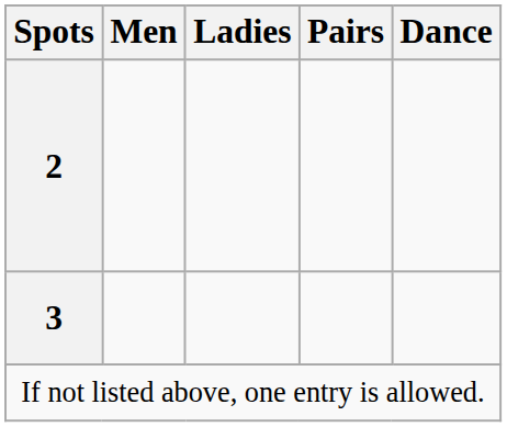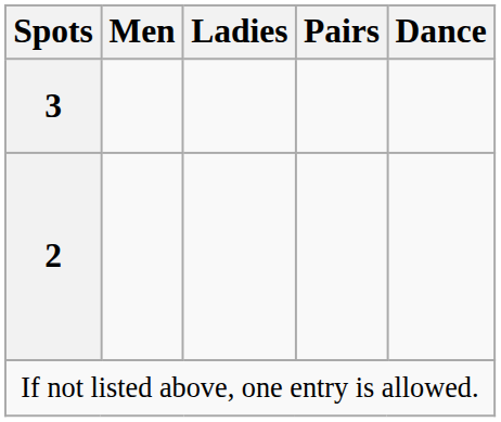rows swapped: 3 <-> 2
